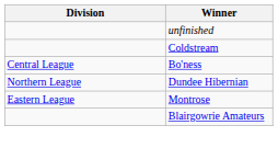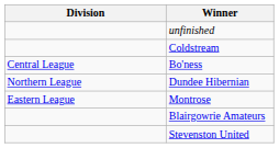+ row: Stevenston United
